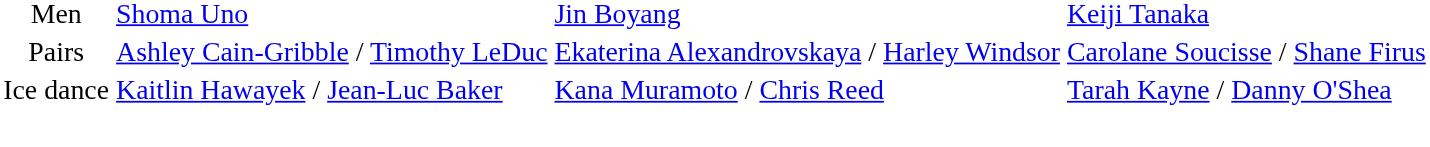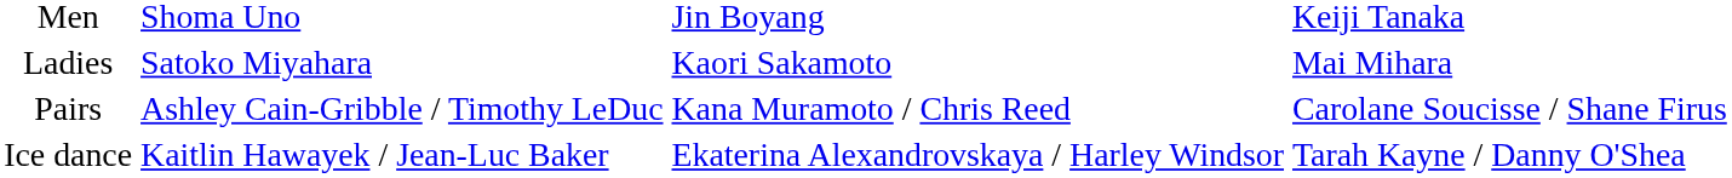+ row: Ladies | Satoko Miyahara | Kaori Sakamoto | Mai Mihara
Pairs | column 3: Ekaterina Alexandrovskaya / Harley Windsor -> Kana Muramoto / Chris Reed
Ice dance | column 3: Kana Muramoto / Chris Reed -> Ekaterina Alexandrovskaya / Harley Windsor
